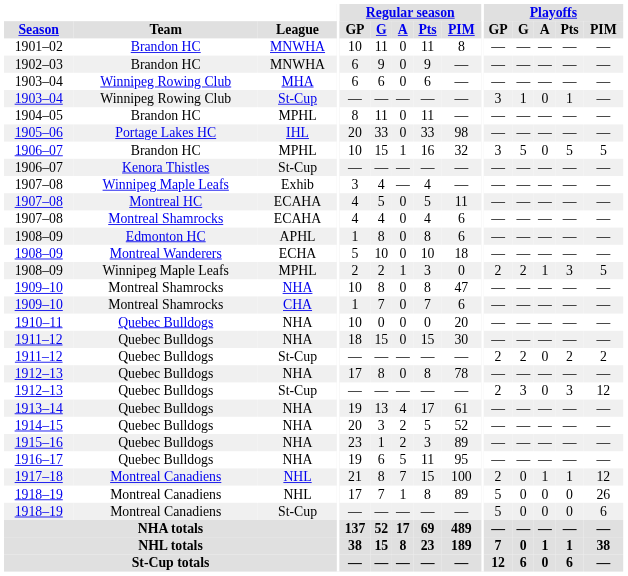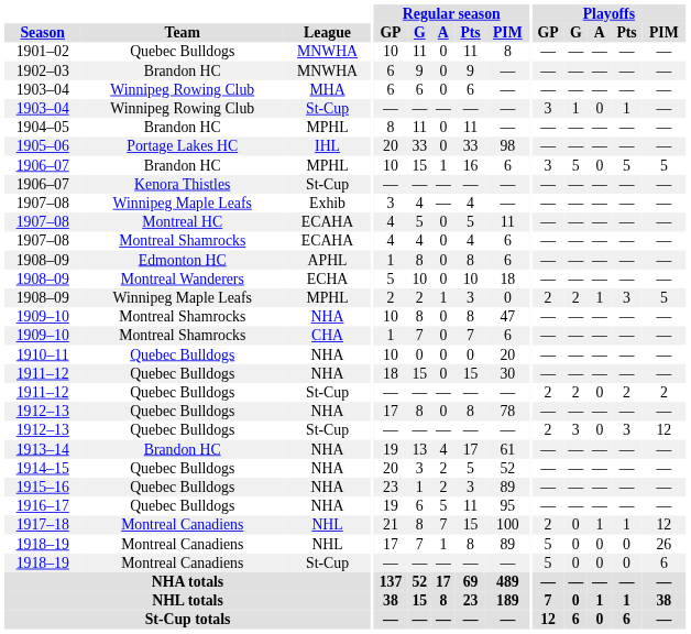1901–02 | Team: Brandon HC -> Quebec Bulldogs
1906–07 / MPHL | Regular season / PIM: 32 -> 6
1913–14 | Team: Quebec Bulldogs -> Brandon HC
